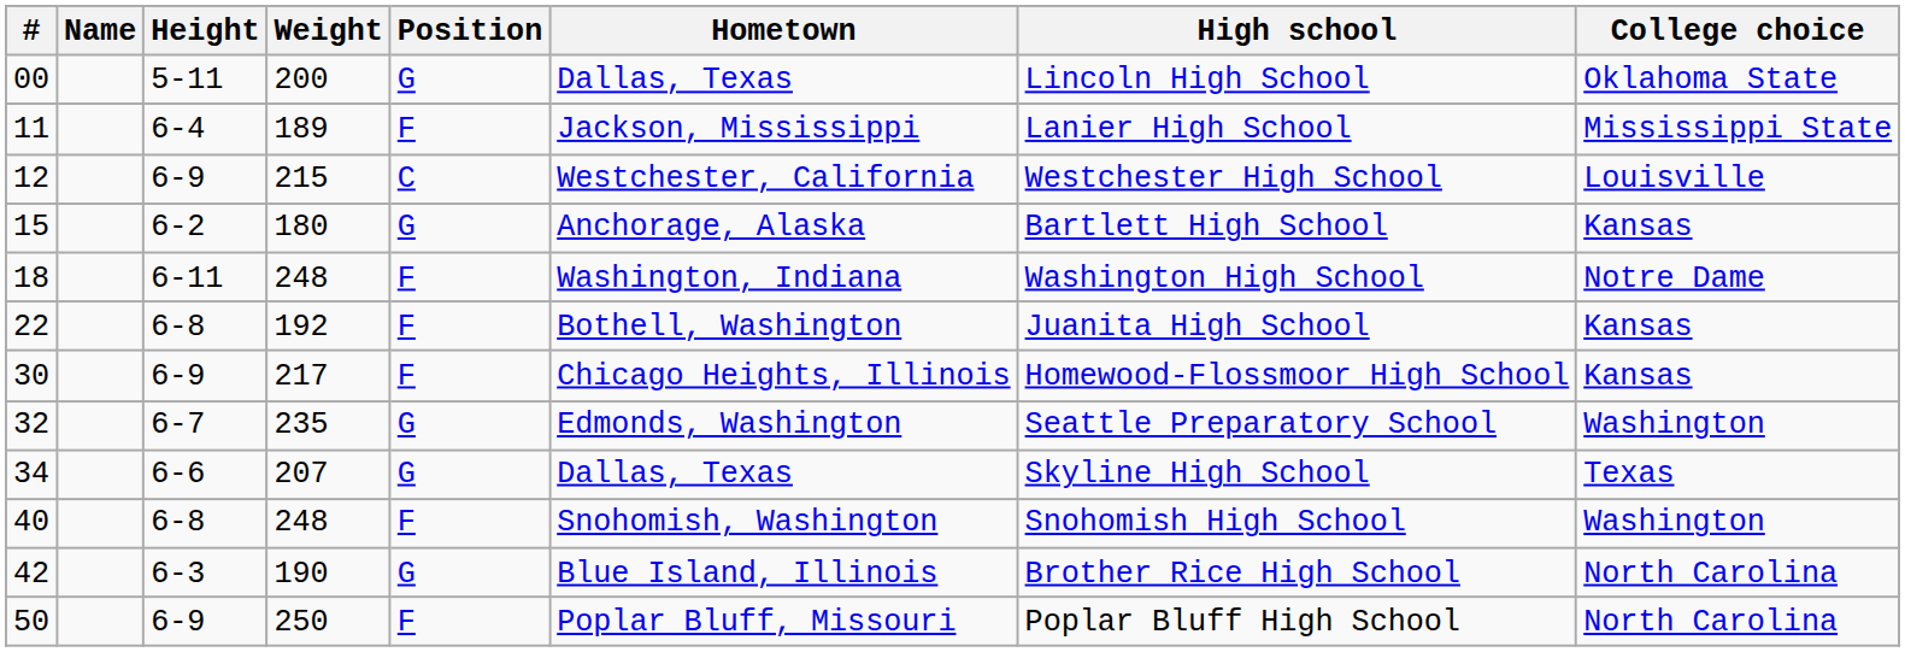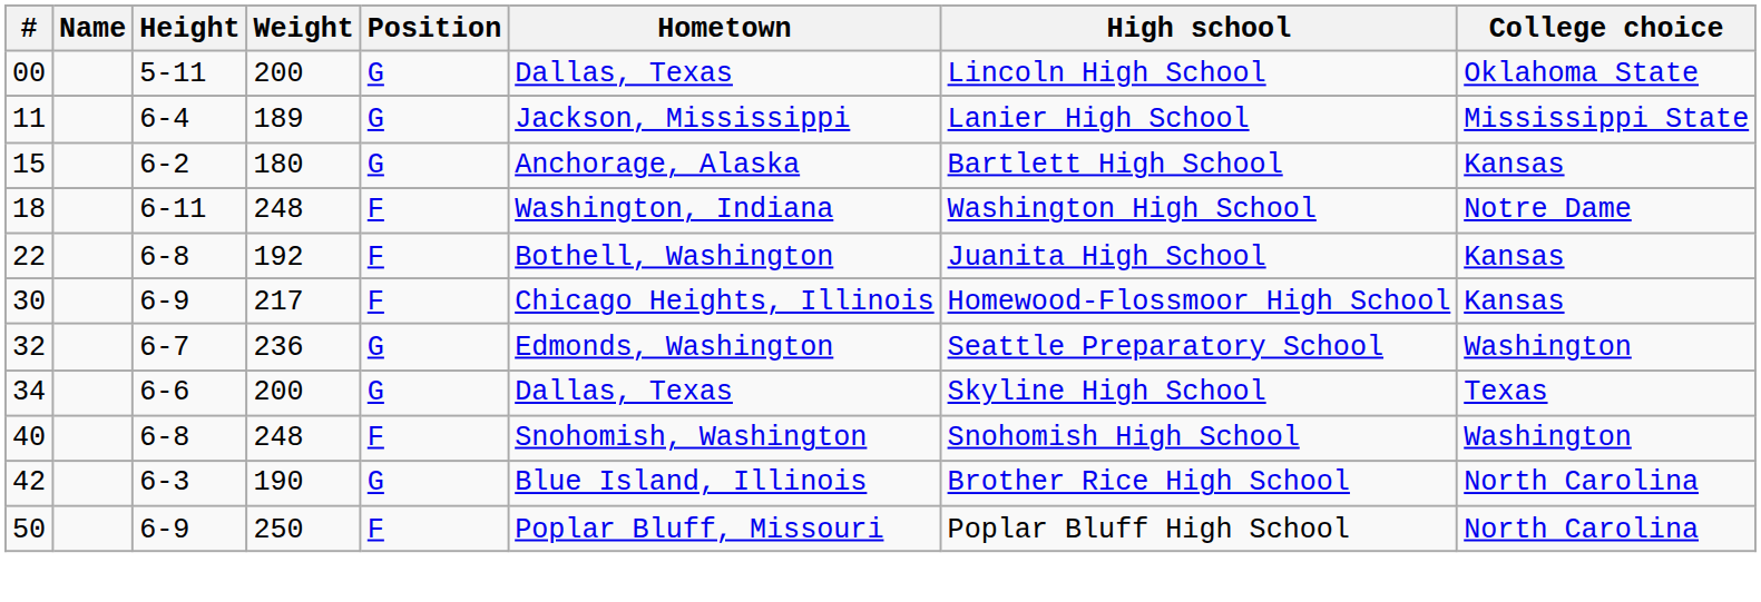11 | Position: F -> G
- row: 12 | 6-9 | 215 | C | Westchester, California | Westchester High School | Louisville
32 | Weight: 235 -> 236
34 | Weight: 207 -> 200
